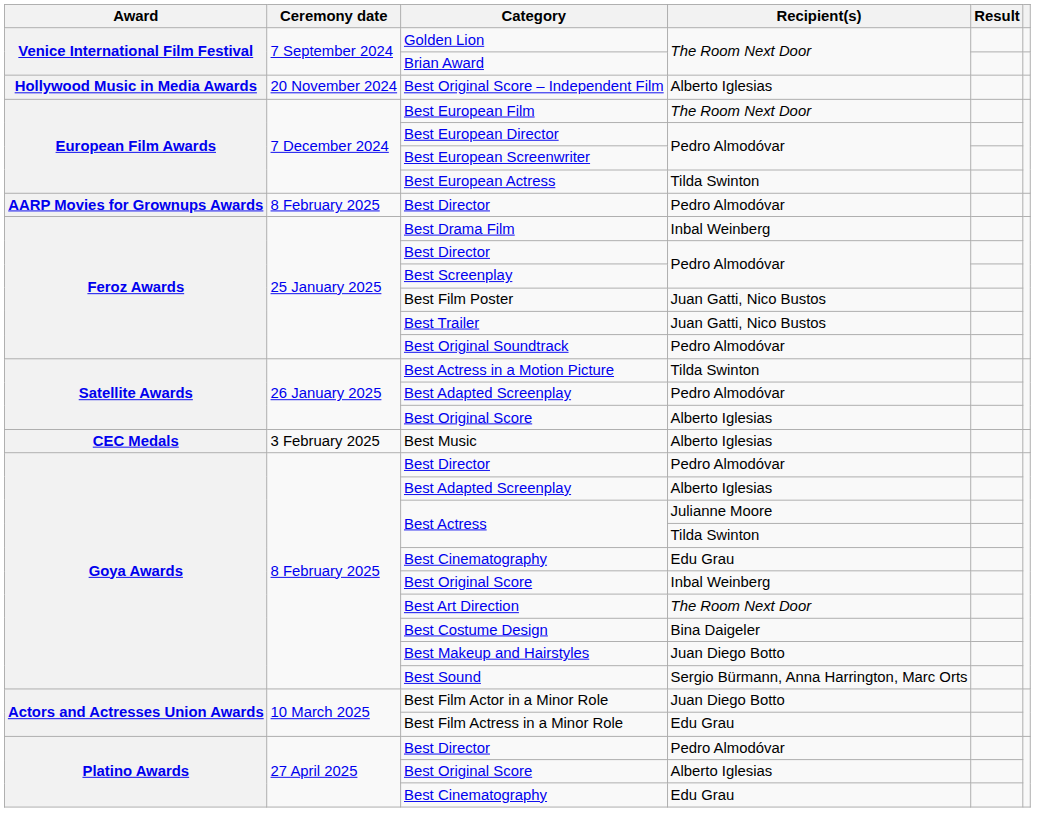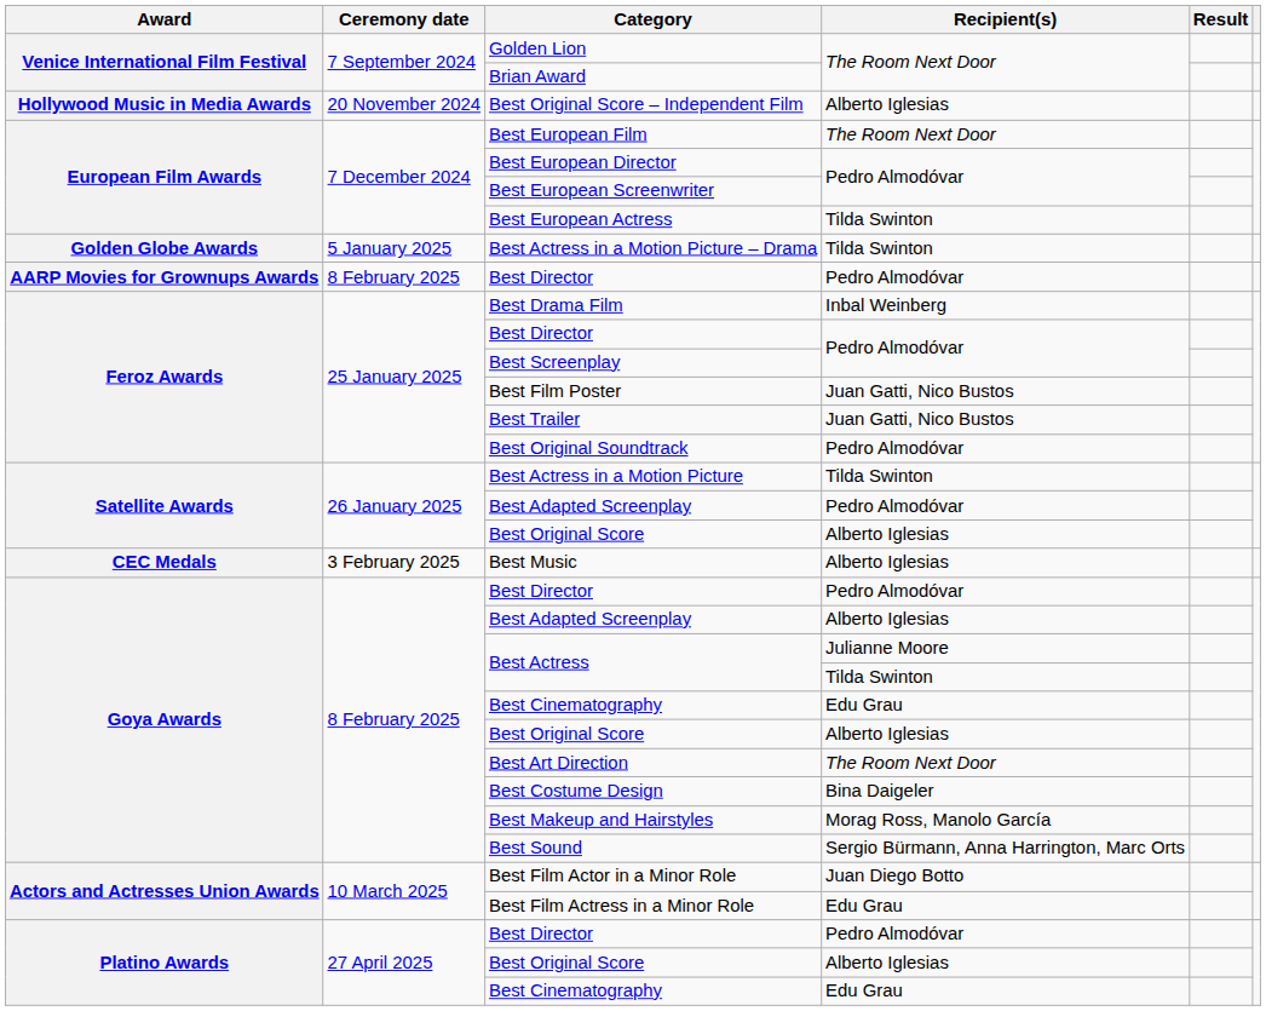+ row: Golden Globe Awards | 5 January 2025 | Best Actress in a Motion Picture – Drama | Tilda Swinton
Goya Awards / Best Original Score | Recipient(s): Inbal Weinberg -> Alberto Iglesias
Best Makeup and Hairstyles | Recipient(s): Juan Diego Botto -> Morag Ross, Manolo García
